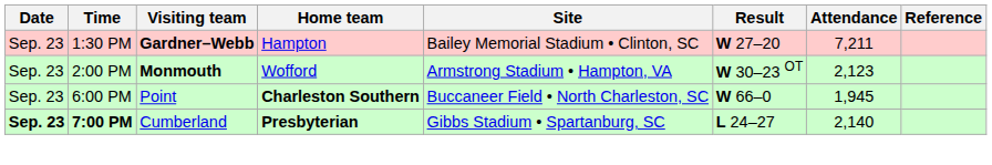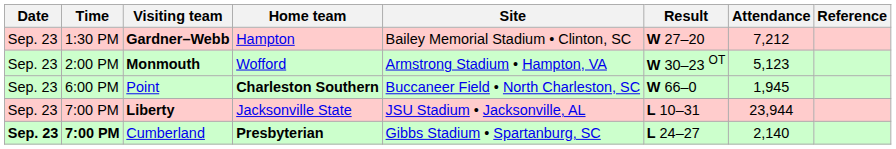Gardner–Webb | Attendance: 7,211 -> 7,212
Monmouth | Attendance: 2,123 -> 5,123
+ row: Sep. 23 | 7:00 PM | Liberty | Jacksonville State | JSU Stadium • Jacksonville, AL | L 10–31 | 23,944
